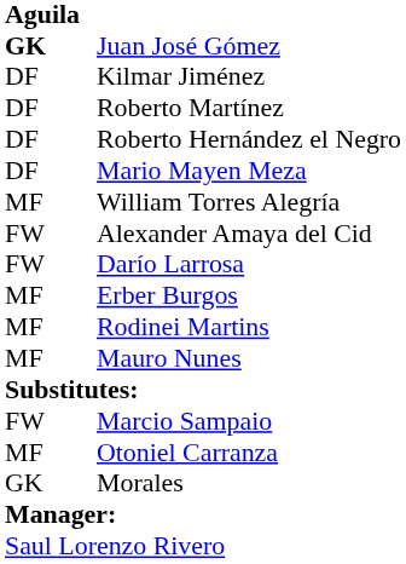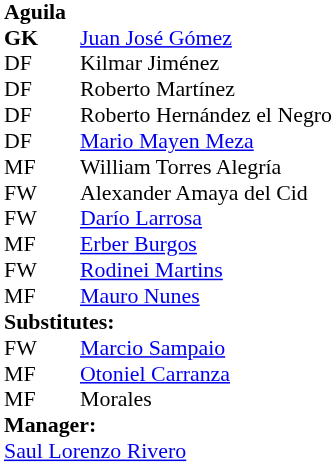Rodinei Martins | column 1: MF -> FW
Morales | column 1: GK -> MF
